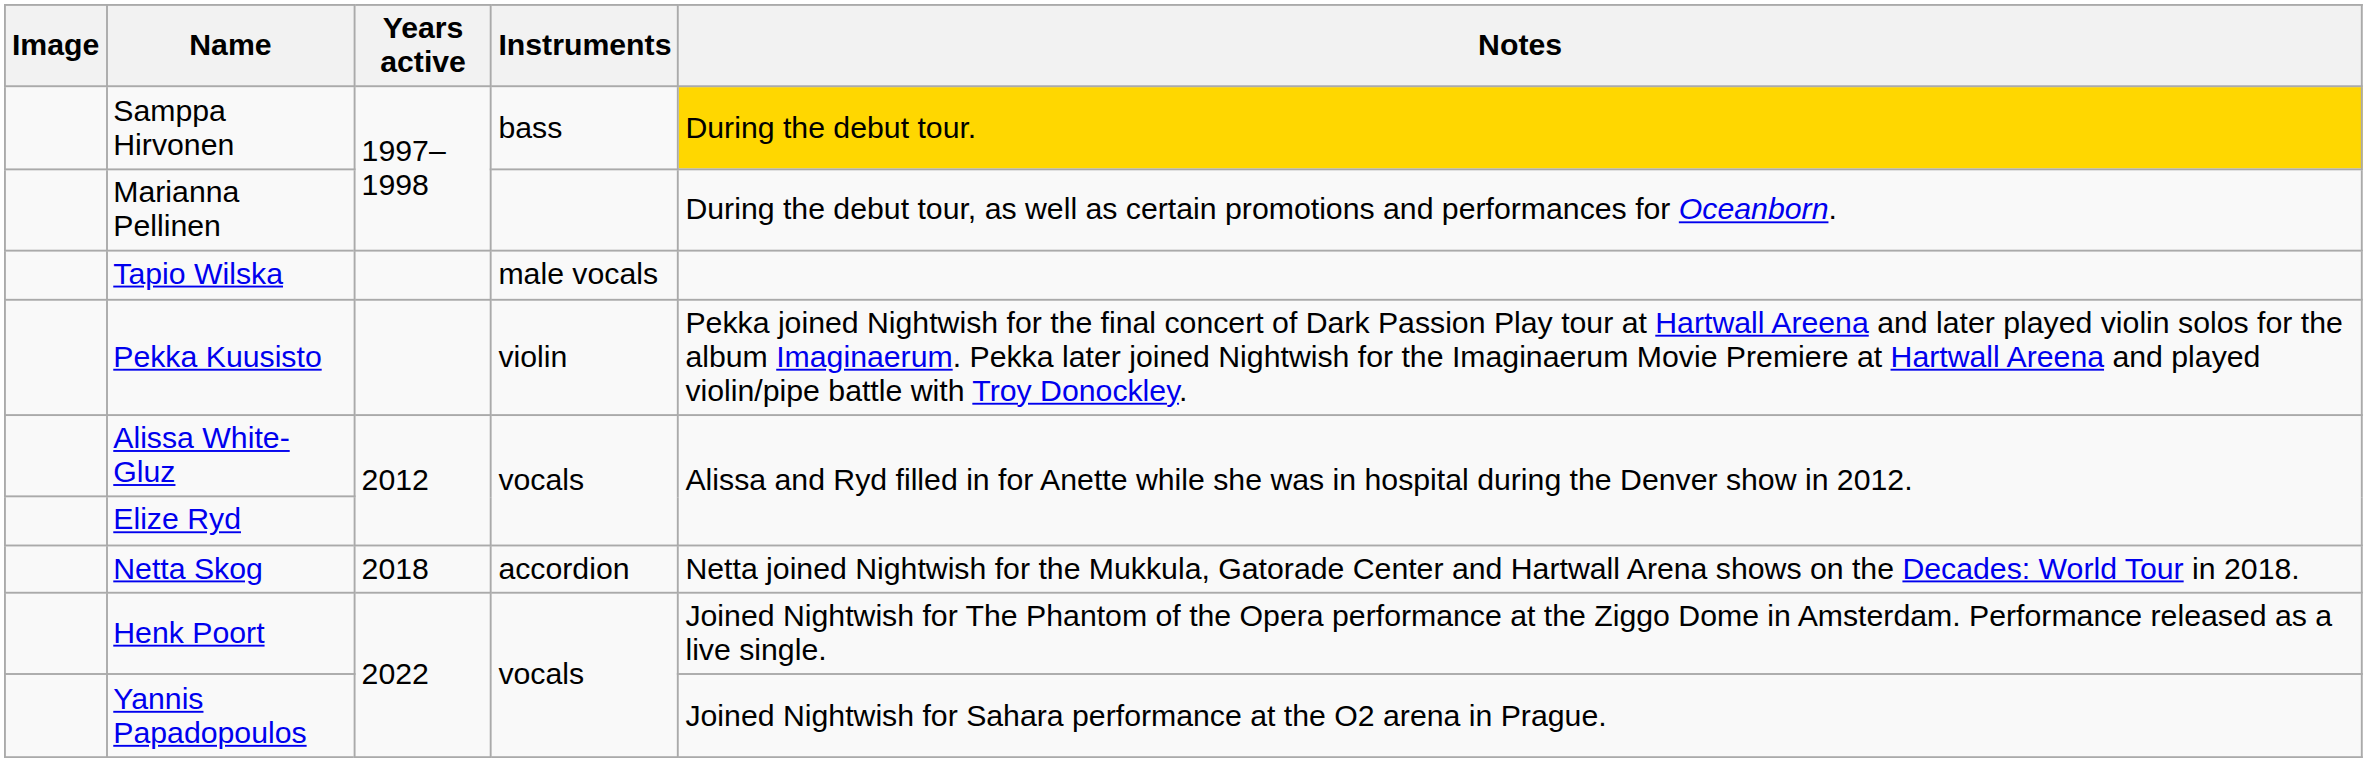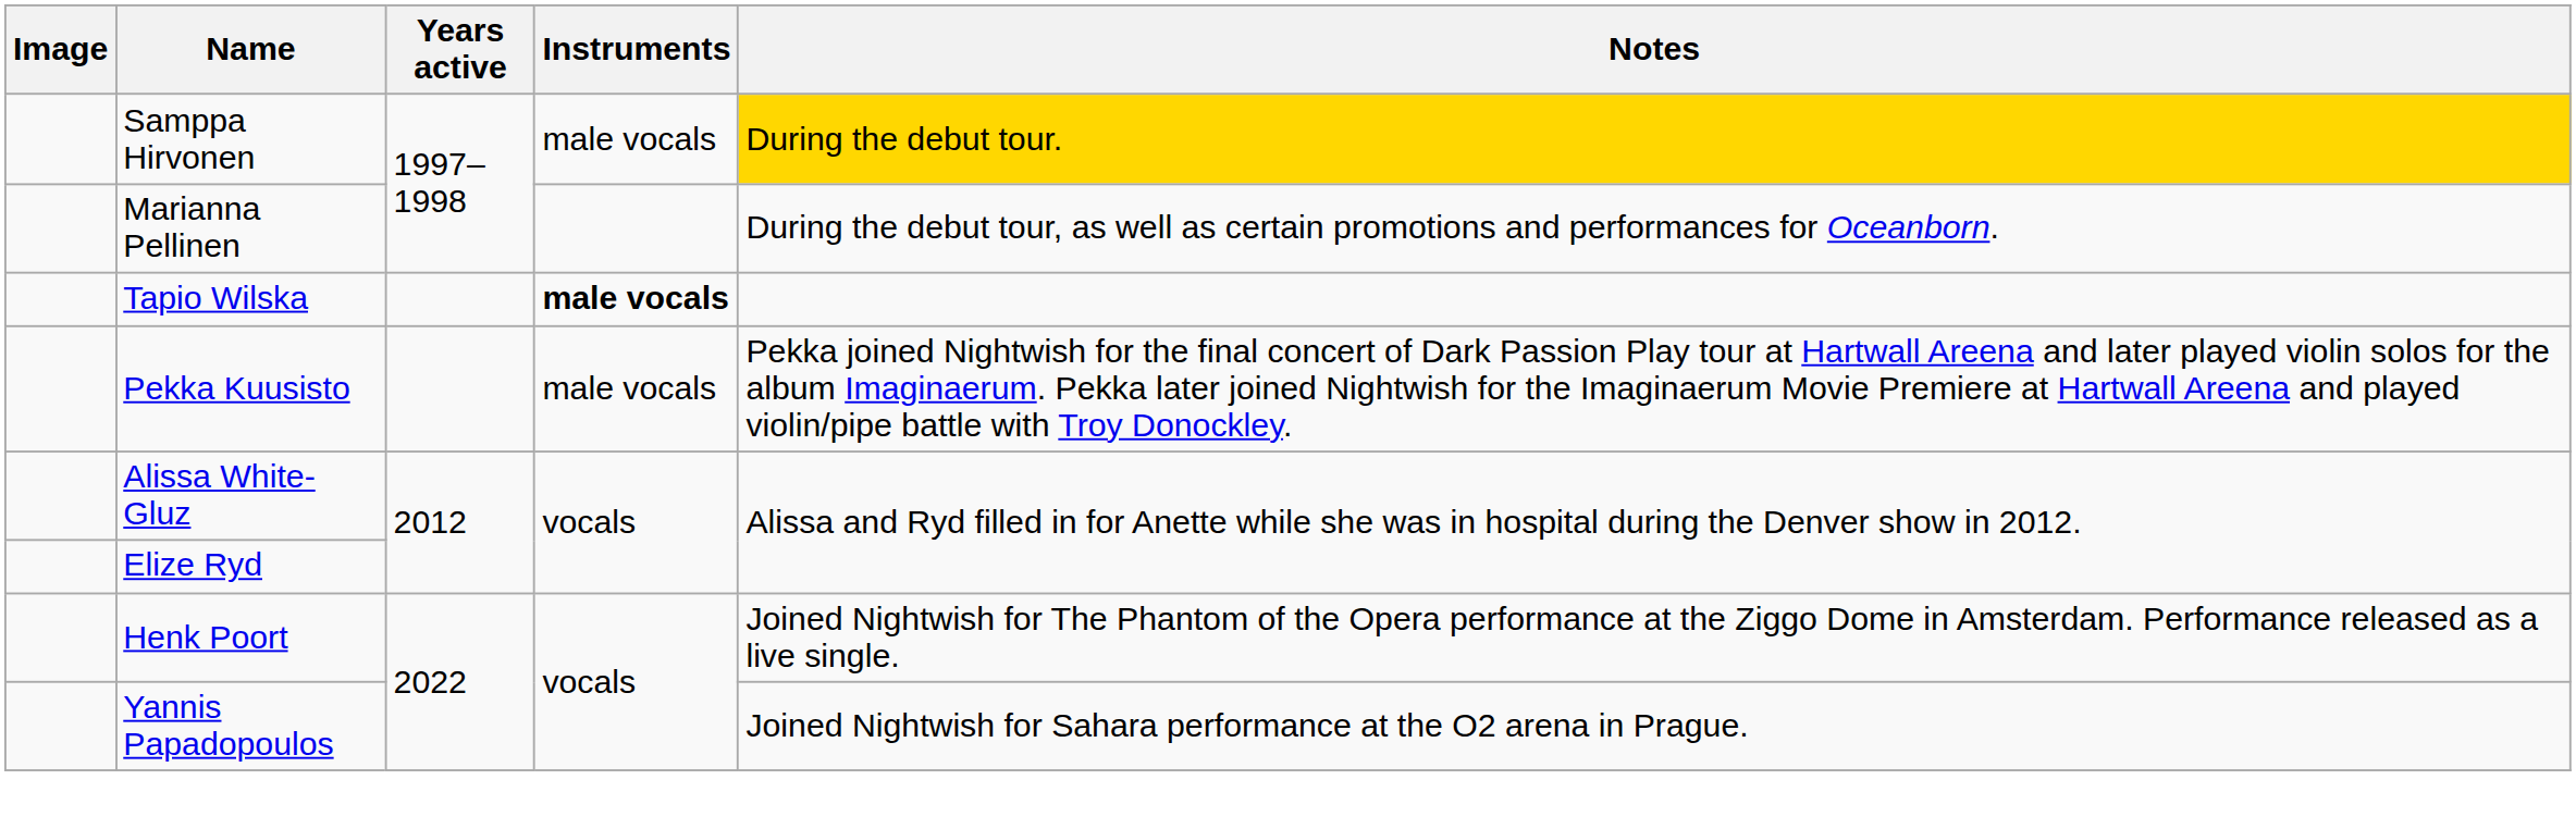Samppa Hirvonen | Instruments: bass -> male vocals
Tapio Wilska | Instruments: normal -> bold
Pekka Kuusisto | Instruments: violin -> male vocals
- row: Netta Skog | 2018 | accordion | Netta joined Nightwish for the Mukkula, Gatorade Center and Hartwall Arena shows on the Decades: World Tour in 2018.
